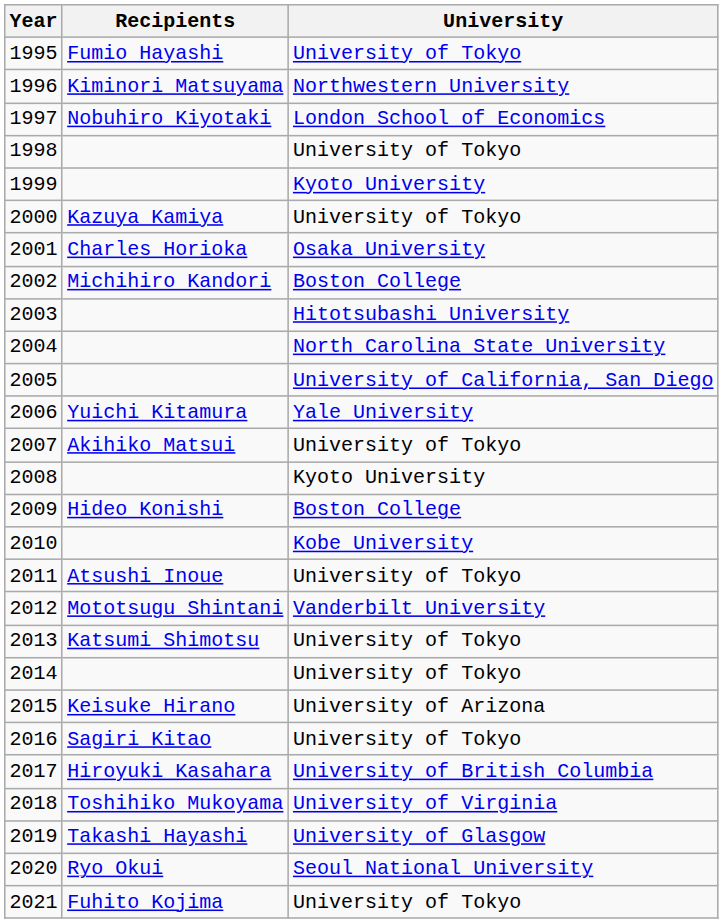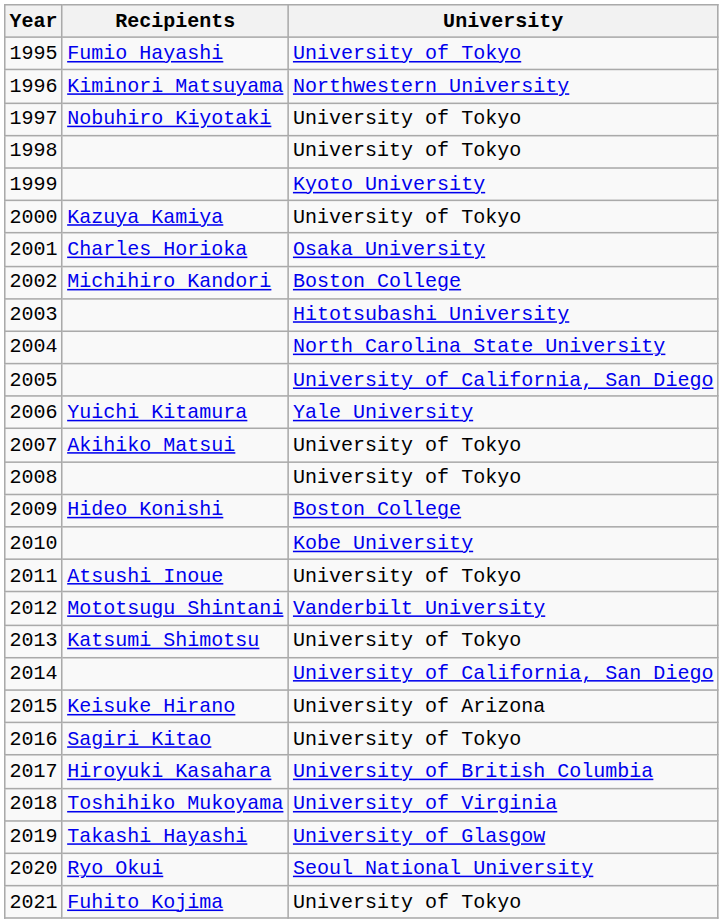1997 | University: London School of Economics -> University of Tokyo
2008 | University: Kyoto University -> University of Tokyo
2014 | University: University of Tokyo -> University of California, San Diego
